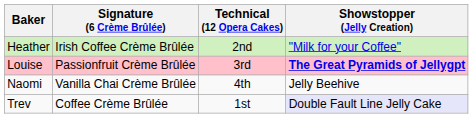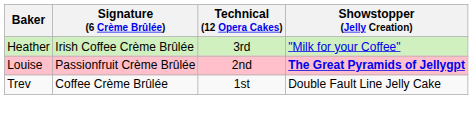Heather | Technical (12 Opera Cakes): 2nd -> 3rd
Louise | Technical (12 Opera Cakes): 3rd -> 2nd
- row: Naomi | Vanilla Chai Crème Brûlée | 4th | Jelly Beehive
Trev | Showstopper (Jelly Creation): lavender background -> no background
